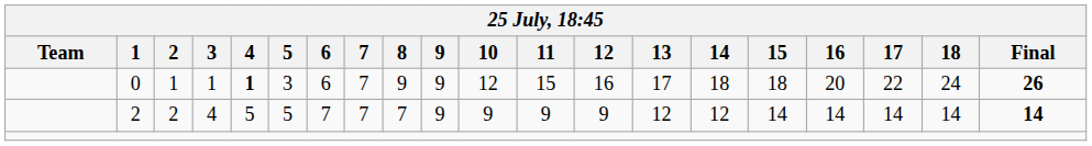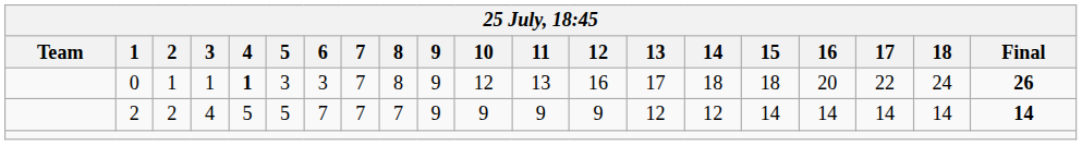0 | 6: 6 -> 3
0 | 8: 9 -> 8
0 | 11: 15 -> 13
